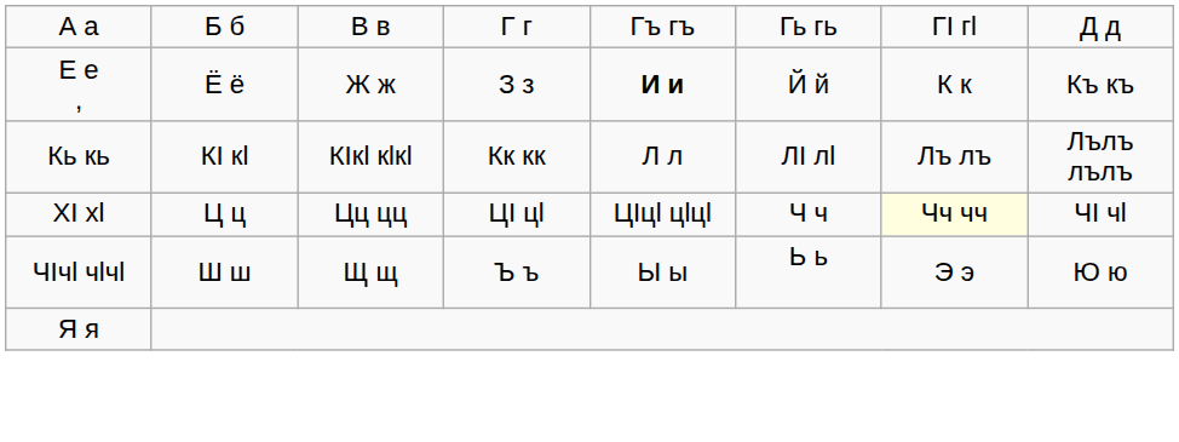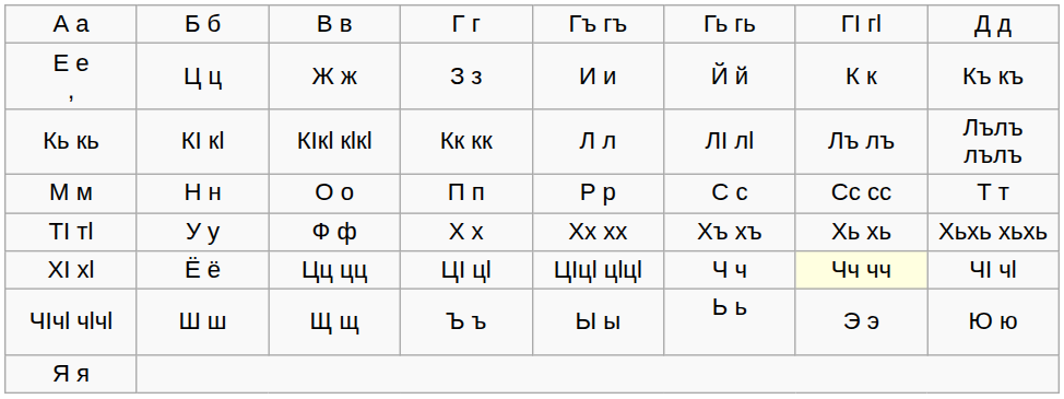Е е , | column 2: Ё ё -> Ц ц
Е е , | column 5: bold -> normal
+ row: М м | Н н | О о | П п | Р р | С с | Сс сс | Т т
+ row: ТӀ тӏ | У у | Ф ф | Х х | Хх хх | Хъ хъ | Хь хь | Хьхь хьхь
ХӀ хӏ | column 2: Ц ц -> Ё ё
